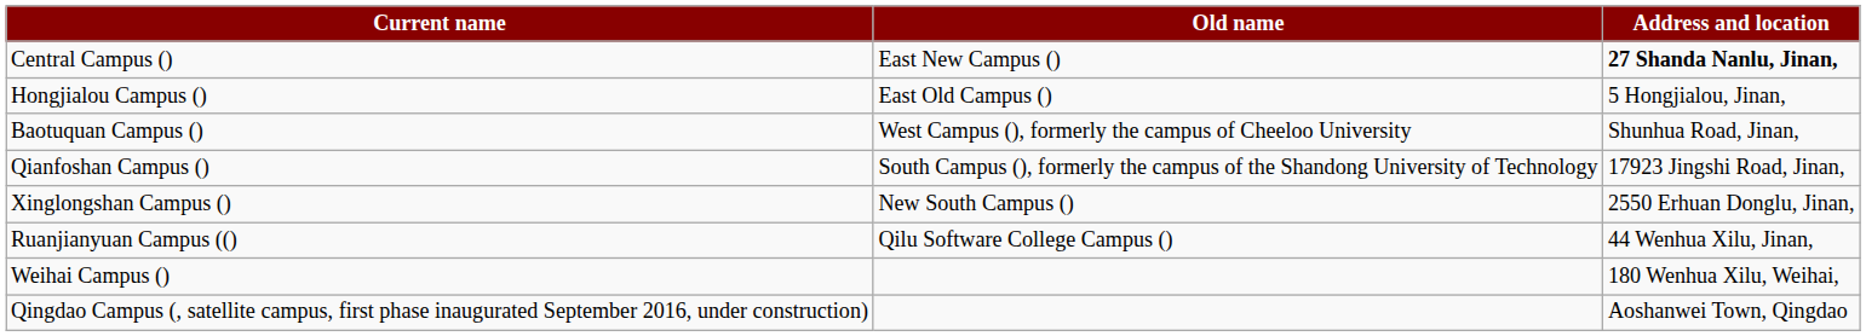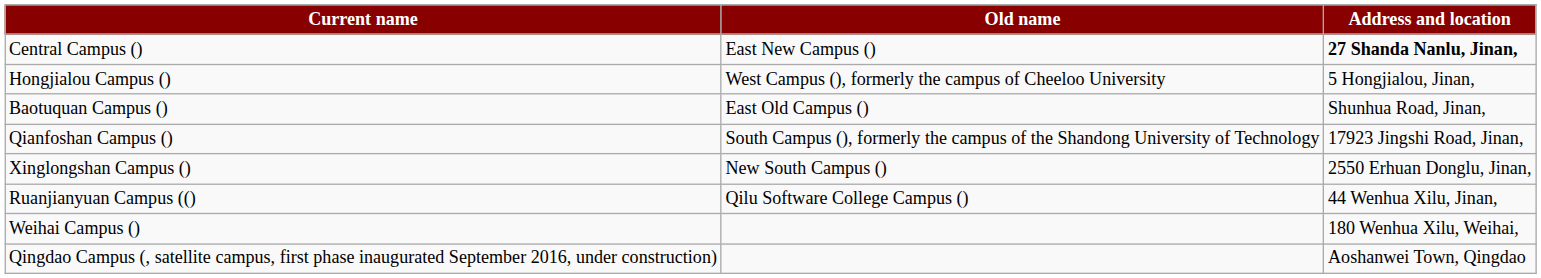Hongjialou Campus () | Old name: East Old Campus () -> West Campus (), formerly the campus of Cheeloo University
Baotuquan Campus () | Old name: West Campus (), formerly the campus of Cheeloo University -> East Old Campus ()
